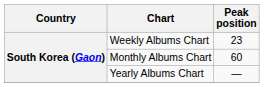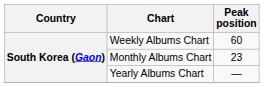Weekly Albums Chart | Peak position: 23 -> 60
Monthly Albums Chart | Peak position: 60 -> 23
